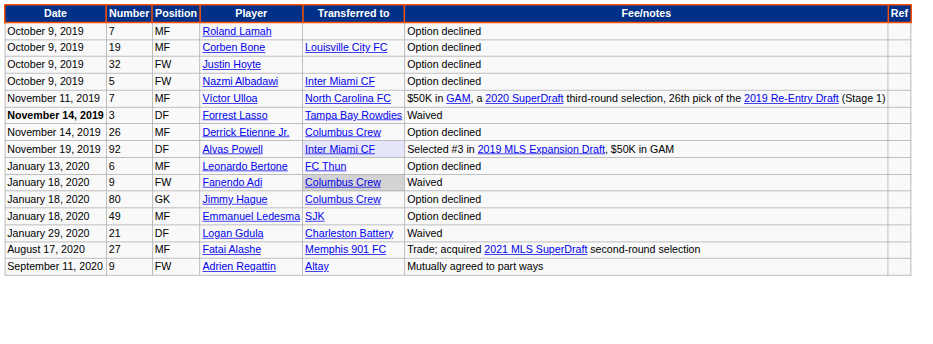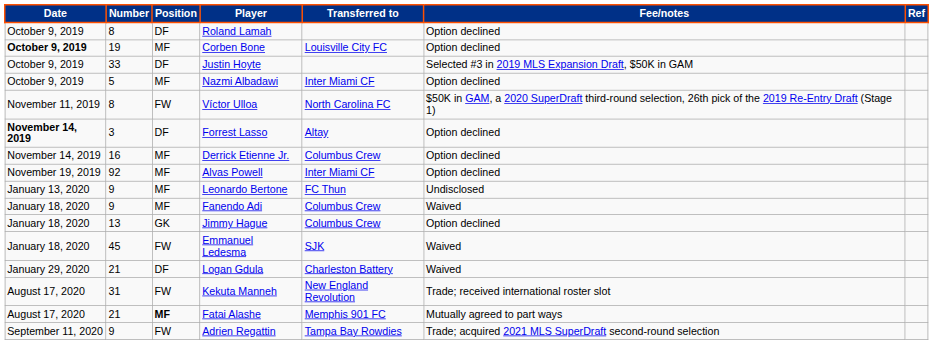Roland Lamah | Number: 7 -> 8
Roland Lamah | Position: MF -> DF
Corben Bone | Date: normal -> bold
Justin Hoyte | Number: 32 -> 33
Justin Hoyte | Position: FW -> DF
Justin Hoyte | Fee/notes: Option declined -> Selected #3 in 2019 MLS Expansion Draft, $50K in GAM
Nazmi Albadawi | Position: FW -> MF
Víctor Ulloa | Number: 7 -> 8
Víctor Ulloa | Position: MF -> FW
Forrest Lasso | Transferred to: Tampa Bay Rowdies -> Altay
Forrest Lasso | Fee/notes: Waived -> Option declined
Derrick Etienne Jr. | Number: 26 -> 16
Alvas Powell | Position: DF -> MF
Alvas Powell | Transferred to: lavender background -> no background
Alvas Powell | Fee/notes: Selected #3 in 2019 MLS Expansion Draft, $50K in GAM -> Option declined
Leonardo Bertone | Number: 6 -> 9
Leonardo Bertone | Fee/notes: Option declined -> Undisclosed
Fanendo Adi | Position: FW -> MF
Fanendo Adi | Transferred to: lightgrey background -> no background
Jimmy Hague | Number: 80 -> 13
Emmanuel Ledesma | Number: 49 -> 45
Emmanuel Ledesma | Position: MF -> FW
Emmanuel Ledesma | Fee/notes: Option declined -> Waived
+ row: August 17, 2020 | 31 | FW | Kekuta Manneh | New England Revolution | Trade; received international roster slot
Fatai Alashe | Number: 27 -> 21
Fatai Alashe | Position: normal -> bold
Fatai Alashe | Fee/notes: Trade; acquired 2021 MLS SuperDraft second-round selection -> Mutually agreed to part ways
Adrien Regattin | Transferred to: Altay -> Tampa Bay Rowdies
Adrien Regattin | Fee/notes: Mutually agreed to part ways -> Trade; acquired 2021 MLS SuperDraft second-round selection
